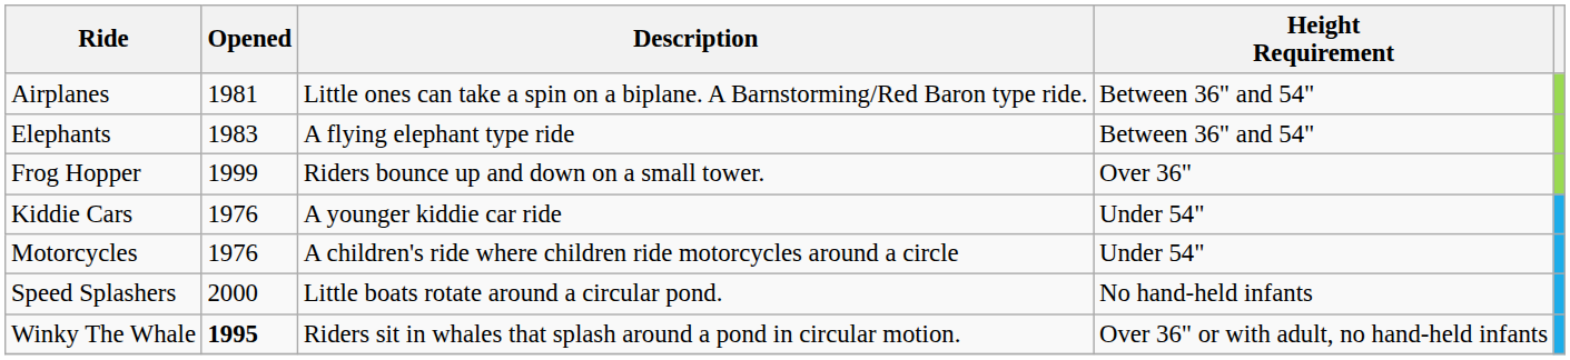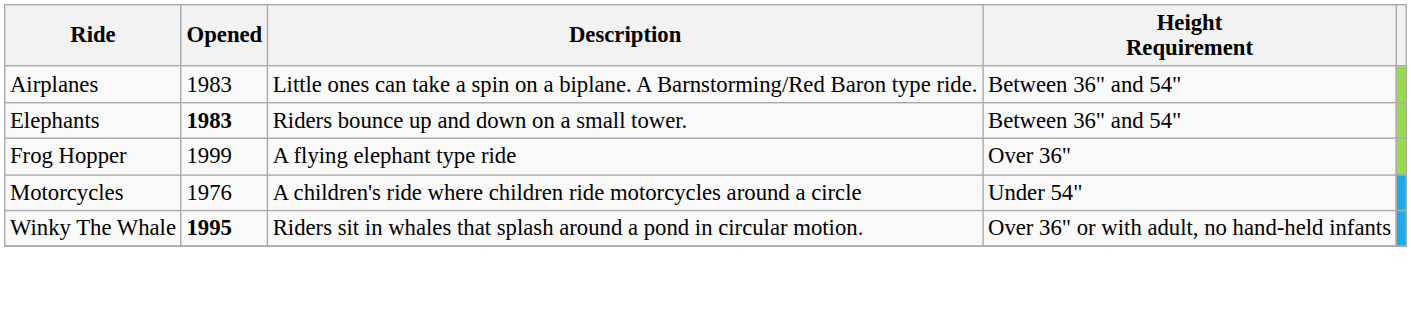Airplanes | Opened: 1981 -> 1983
Elephants | Opened: normal -> bold
Elephants | Description: A flying elephant type ride -> Riders bounce up and down on a small tower.
Frog Hopper | Description: Riders bounce up and down on a small tower. -> A flying elephant type ride
- row: Kiddie Cars | 1976 | A younger kiddie car ride | Under 54"
- row: Speed Splashers | 2000 | Little boats rotate around a circular pond. | No hand-held infants
